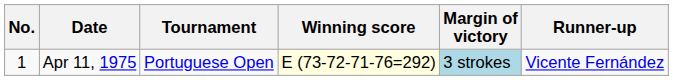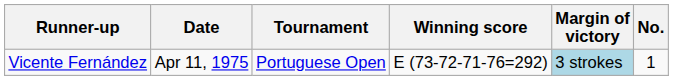columns swapped: No. <-> Runner-up
Apr 11, 1975 | Winning score: lightyellow background -> no background
